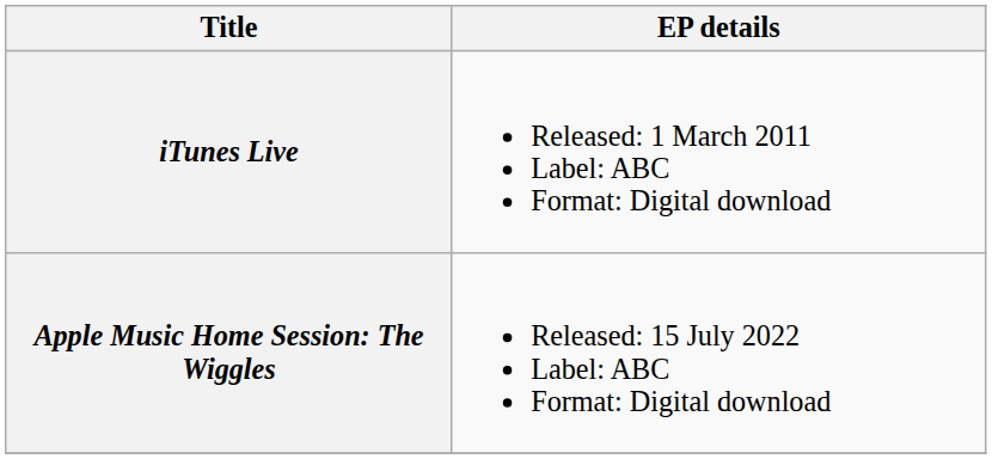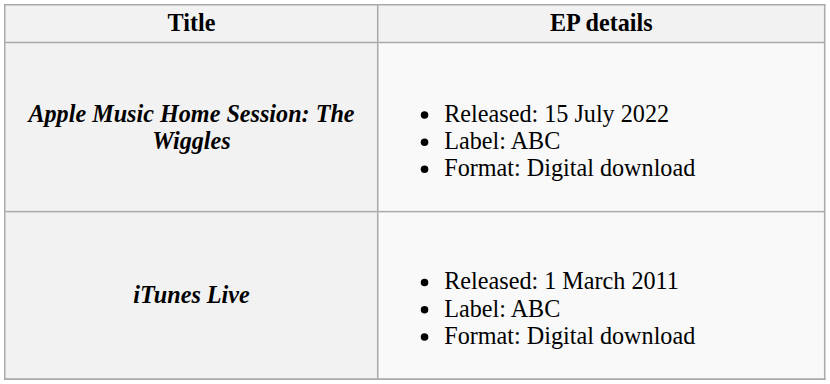rows swapped: iTunes Live <-> Apple Music Home Session: The Wiggles
